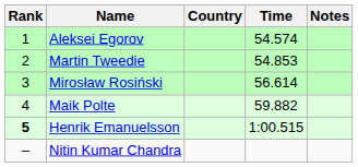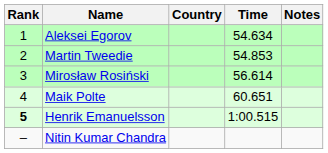Aleksei Egorov | Time: 54.574 -> 54.634
Maik Polte | Time: 59.882 -> 60.651
